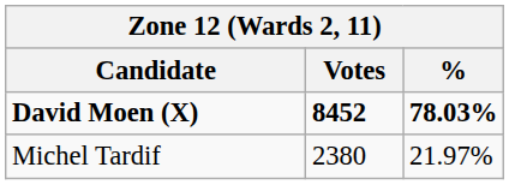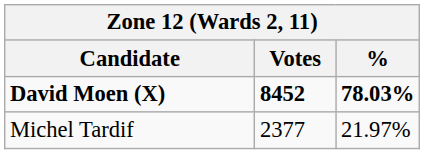Michel Tardif | Votes: 2380 -> 2377
